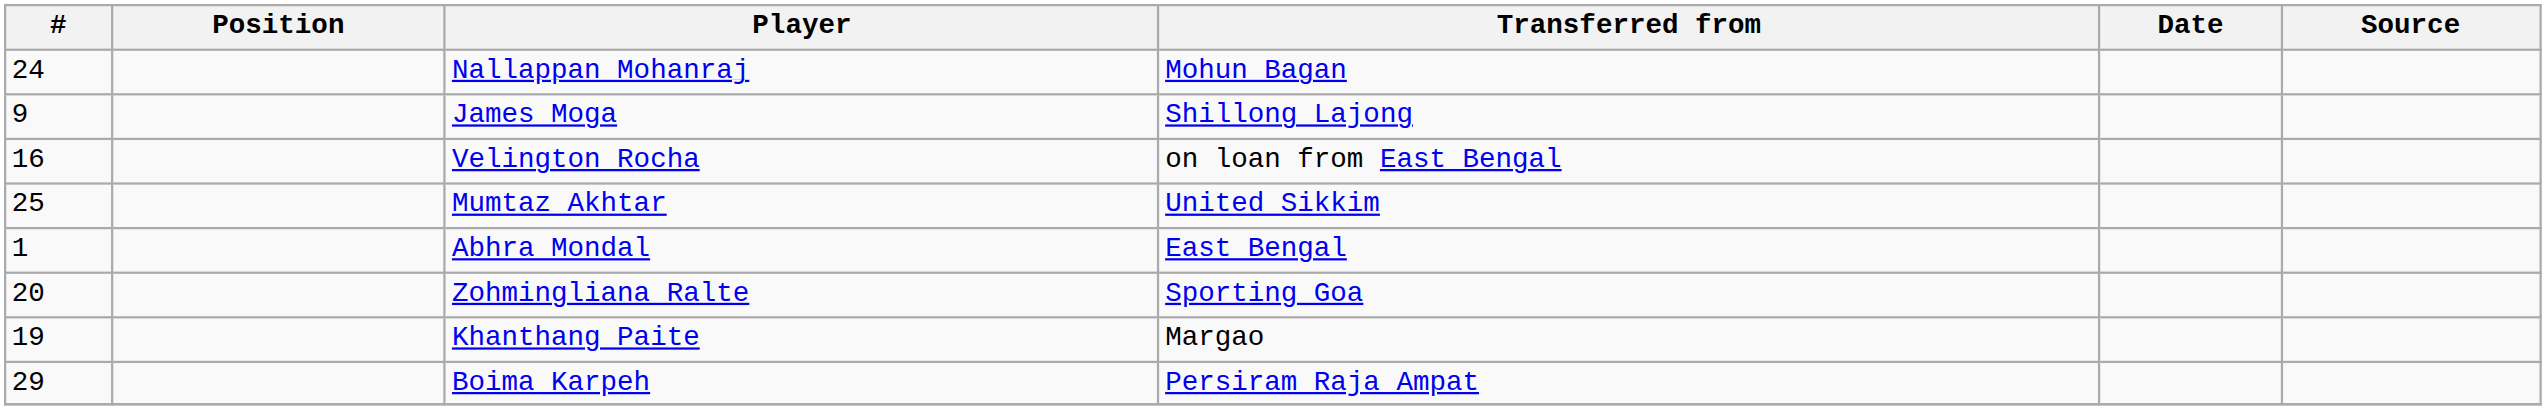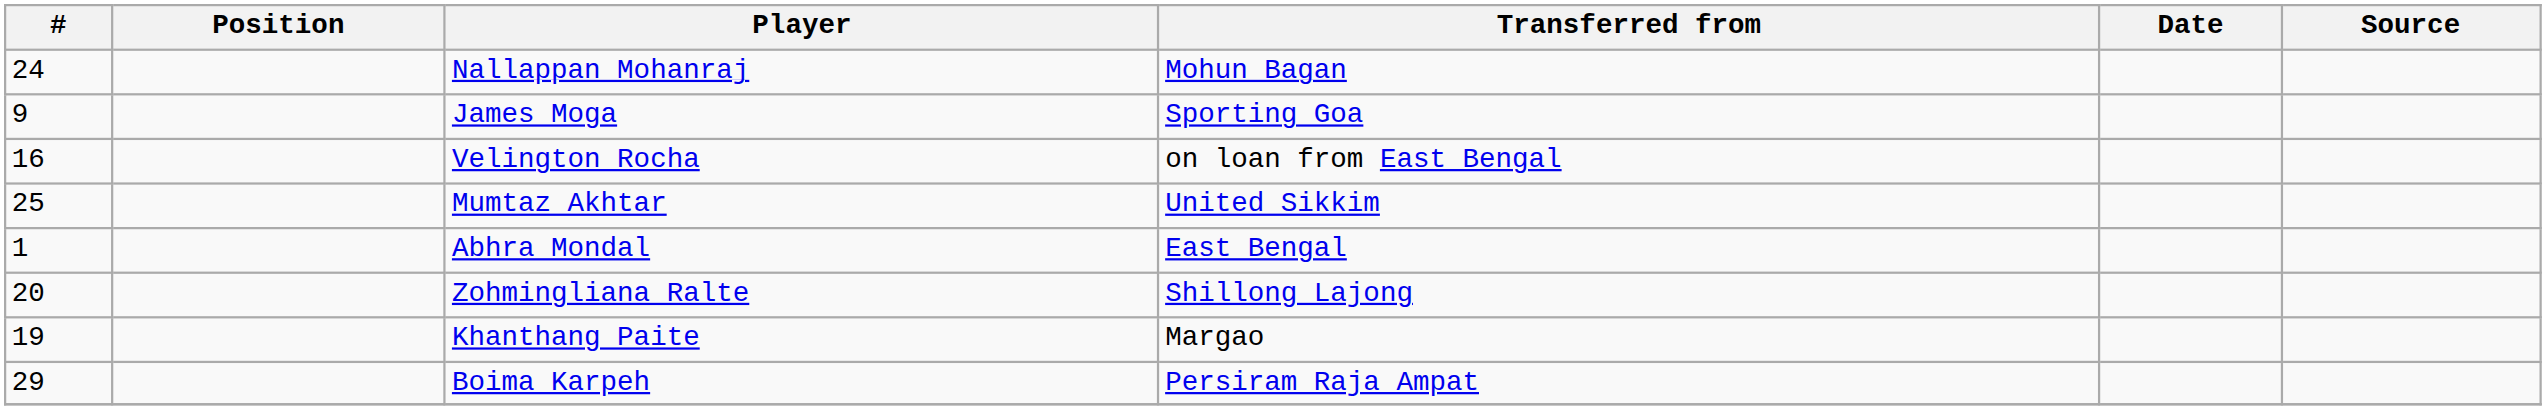James Moga | Transferred from: Shillong Lajong -> Sporting Goa
Zohmingliana Ralte | Transferred from: Sporting Goa -> Shillong Lajong
